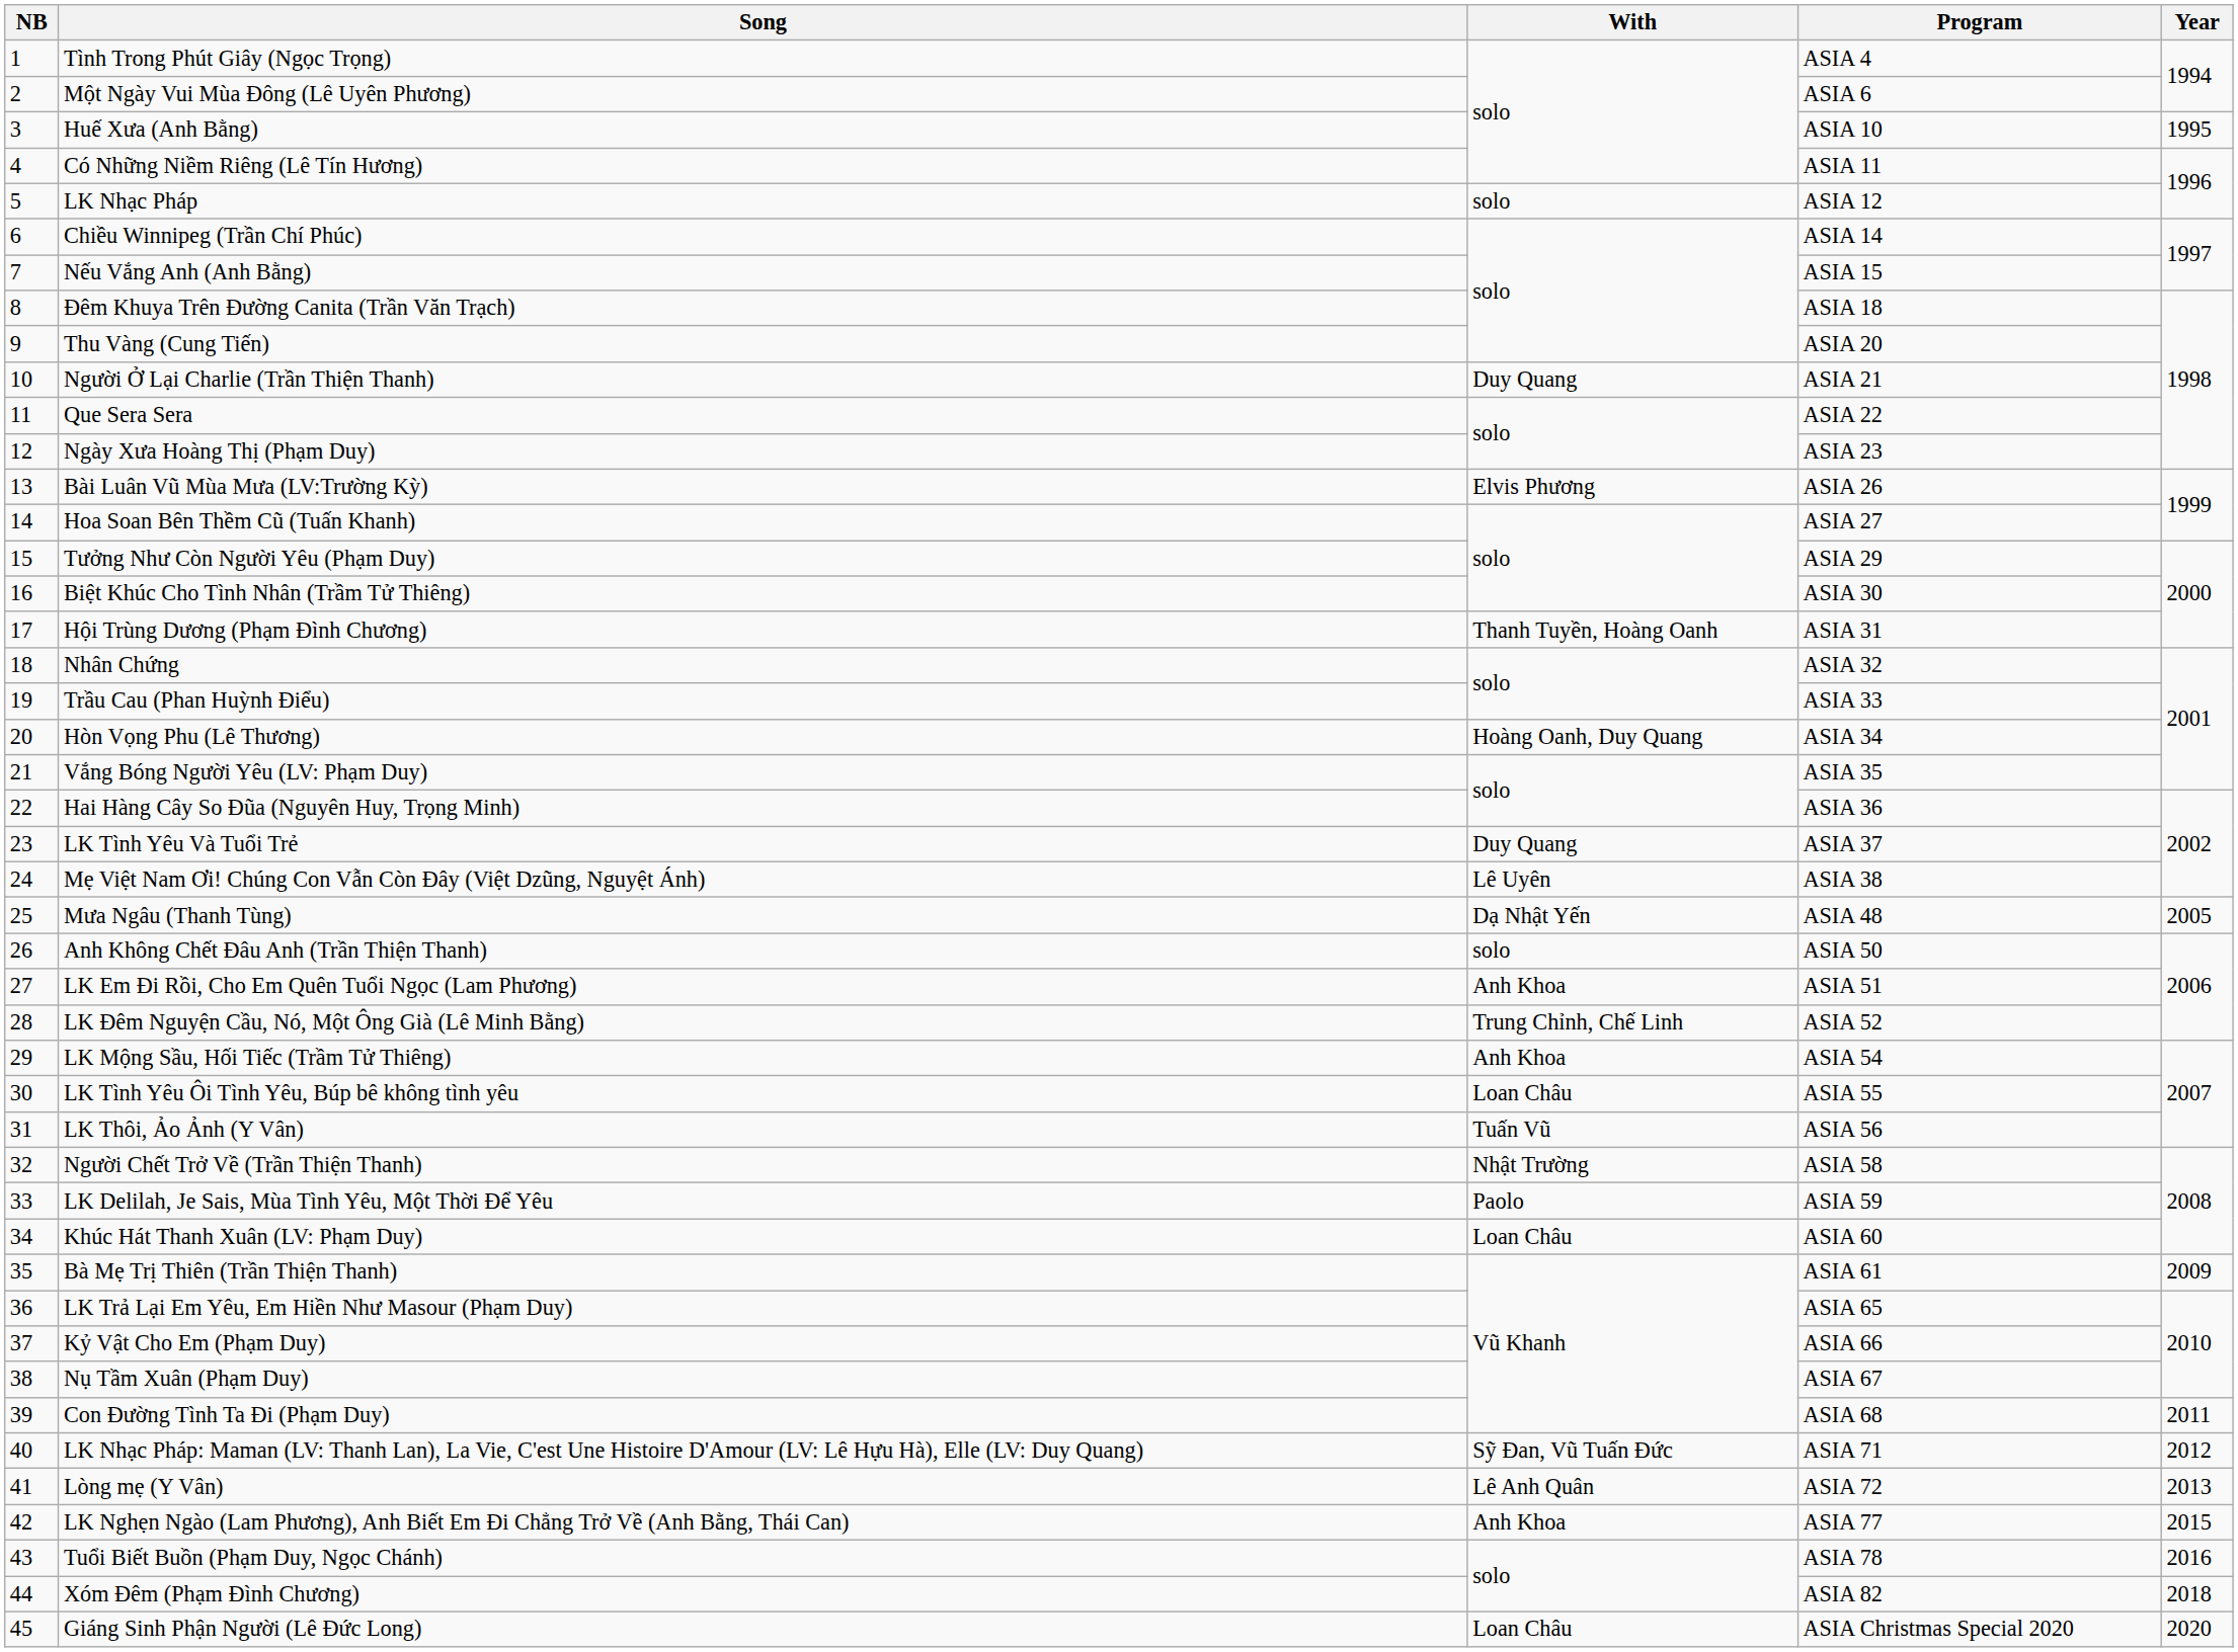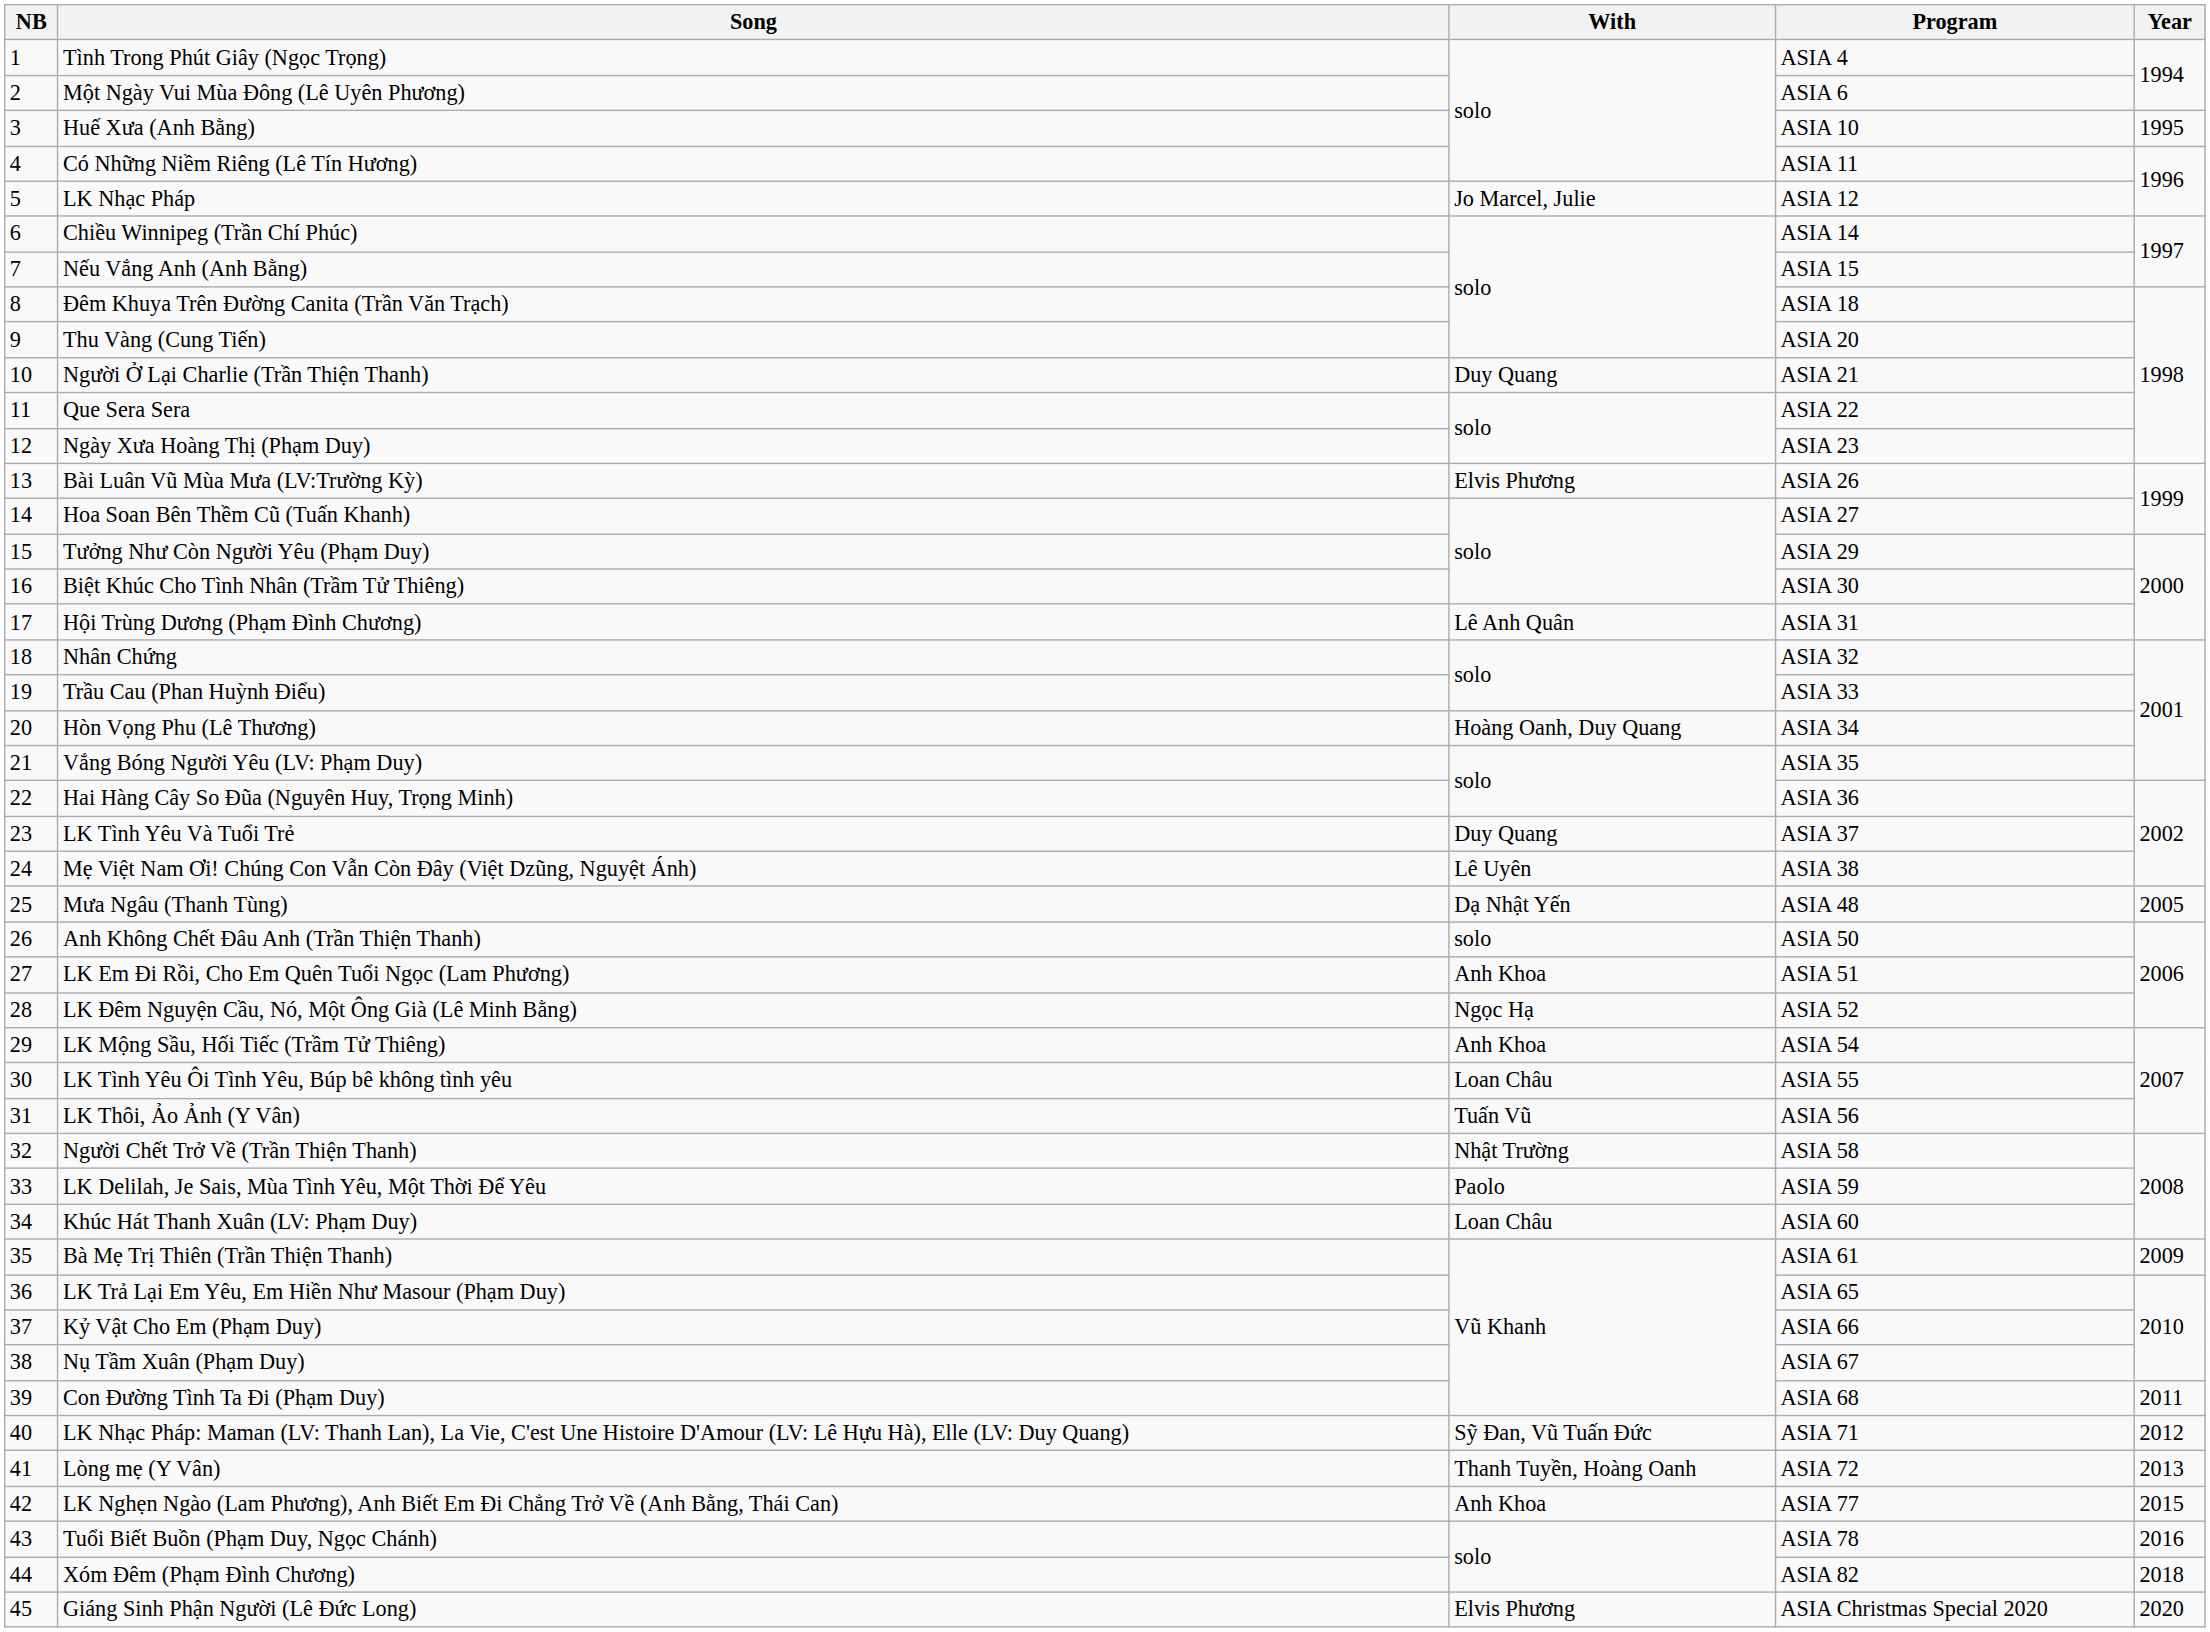LK Nhạc Pháp | With: solo -> Jo Marcel, Julie
Hội Trùng Dương (Phạm Đình Chương) | With: Thanh Tuyền, Hoàng Oanh -> Lê Anh Quân
LK Đêm Nguyện Cầu, Nó, Một Ông Già (Lê Minh Bằng) | With: Trung Chỉnh, Chế Linh -> Ngọc Hạ
Lòng mẹ (Y Vân) | With: Lê Anh Quân -> Thanh Tuyền, Hoàng Oanh
Giáng Sinh Phận Người (Lê Đức Long) | With: Loan Châu -> Elvis Phương
